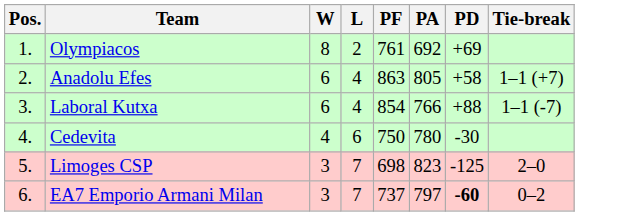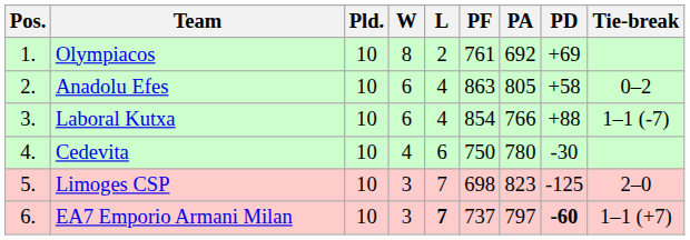+ column: Pld. | 10 | 10 | 10 | 10 | 10 | 10
Anadolu Efes | Tie-break: 1–1 (+7) -> 0–2
EA7 Emporio Armani Milan | L: normal -> bold
EA7 Emporio Armani Milan | Tie-break: 0–2 -> 1–1 (+7)
